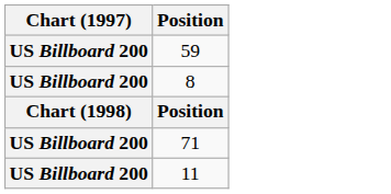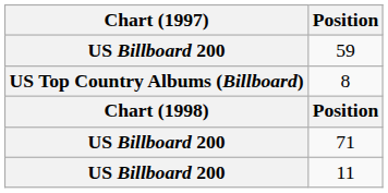8 | Chart (1997): US Billboard 200 -> US Top Country Albums (Billboard)
